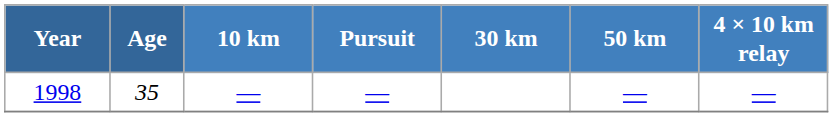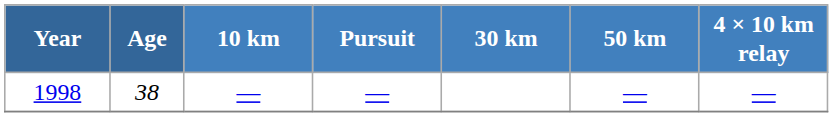1998 | Age: 35 -> 38
